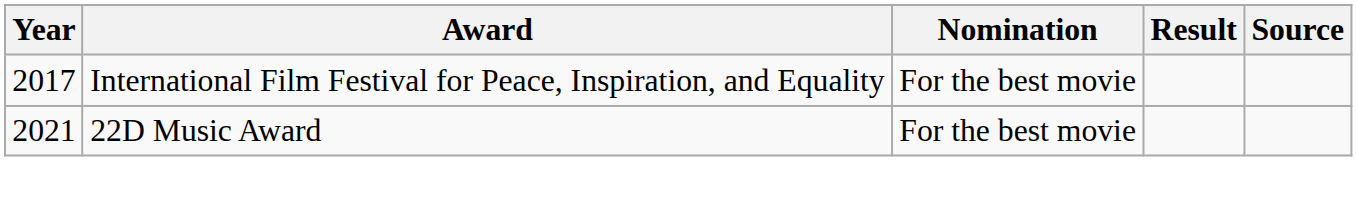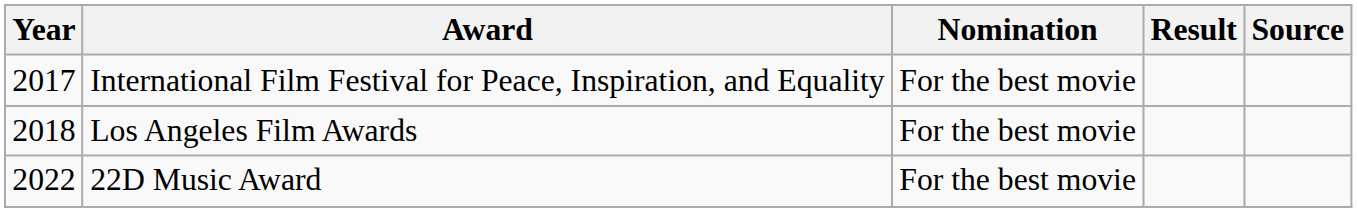+ row: 2018 | Los Angeles Film Awards | For the best movie
22D Music Award | Year: 2021 -> 2022
